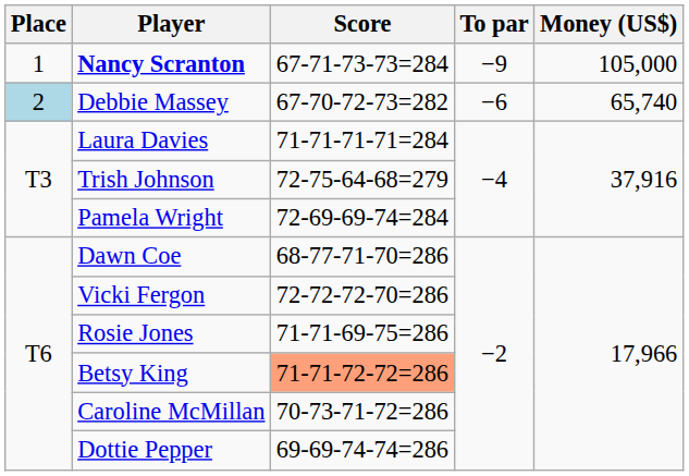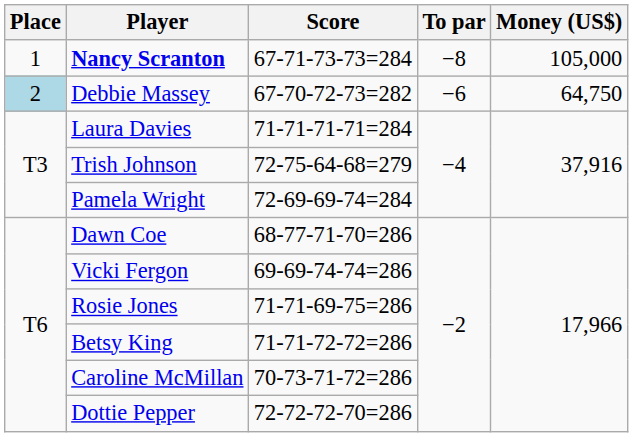Nancy Scranton | To par: −9 -> −8
Debbie Massey | Money (US$): 65,740 -> 64,750
Vicki Fergon | Score: 72-72-72-70=286 -> 69-69-74-74=286
Betsy King | Score: lightsalmon background -> no background
Dottie Pepper | Score: 69-69-74-74=286 -> 72-72-72-70=286
